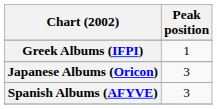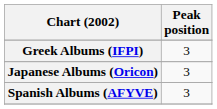Greek Albums (IFPI) | Peak position: 1 -> 3
